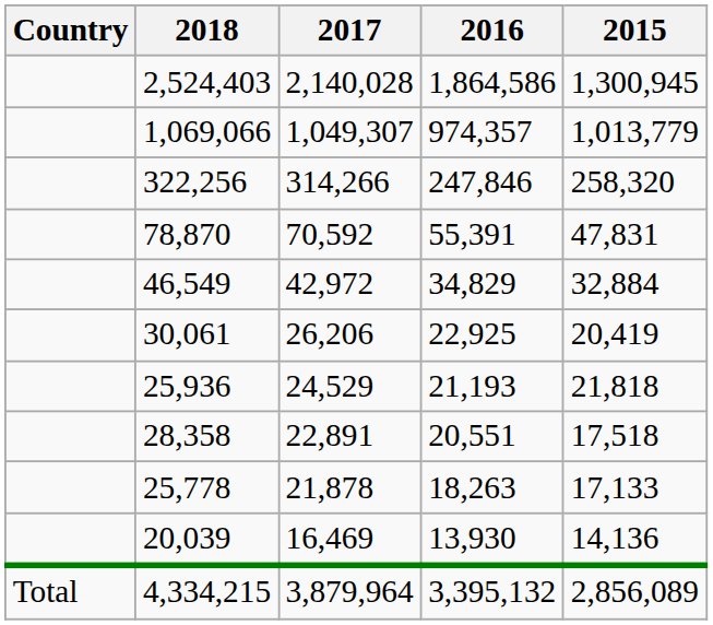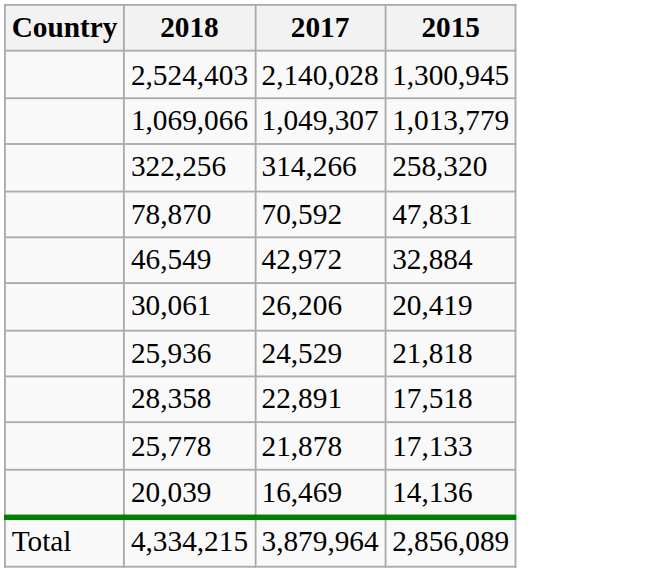- column: 2016 | 1,864,586 | 974,357 | 247,846 | 55,391 | 34,829 | 22,925 | 21,193 | 20,551 | 18,263 | 13,930 | 3,395,132
